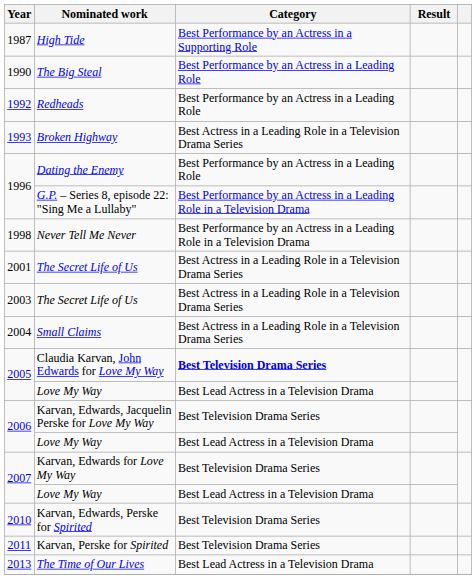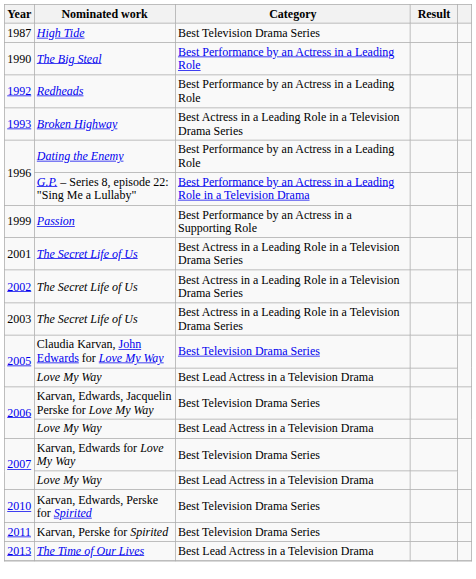1987 | Category: Best Performance by an Actress in a Supporting Role -> Best Television Drama Series
- row: 1998 | Never Tell Me Never | Best Performance by an Actress in a Leading Role in a Television Drama
+ row: 1999 | Passion | Best Performance by an Actress in a Supporting Role
+ row: 2002 | The Secret Life of Us | Best Actress in a Leading Role in a Television Drama Series
- row: 2004 | Small Claims | Best Actress in a Leading Role in a Television Drama Series
2005 / Claudia Karvan, John Edwards for Love My Way | Category: bold -> normal
